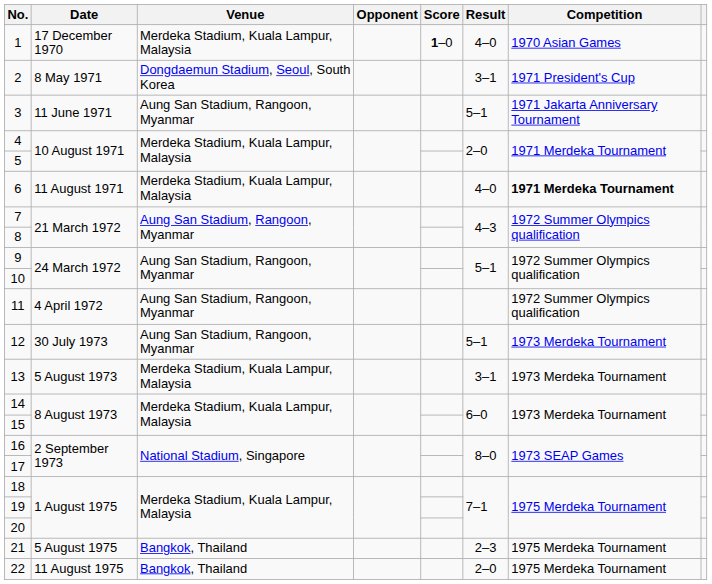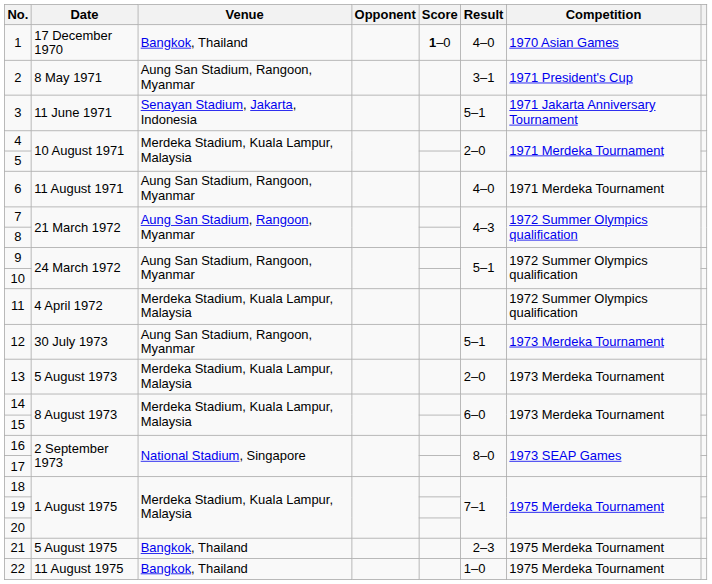1 | Venue: Merdeka Stadium, Kuala Lampur, Malaysia -> Bangkok, Thailand
2 | Venue: Dongdaemun Stadium, Seoul, South Korea -> Aung San Stadium, Rangoon, Myanmar
3 | Venue: Aung San Stadium, Rangoon, Myanmar -> Senayan Stadium, Jakarta, Indonesia
6 | Venue: Merdeka Stadium, Kuala Lampur, Malaysia -> Aung San Stadium, Rangoon, Myanmar
6 | Competition: bold -> normal
11 | Venue: Aung San Stadium, Rangoon, Myanmar -> Merdeka Stadium, Kuala Lampur, Malaysia
13 | Result: 3–1 -> 2–0
22 | Result: 2–0 -> 1–0
